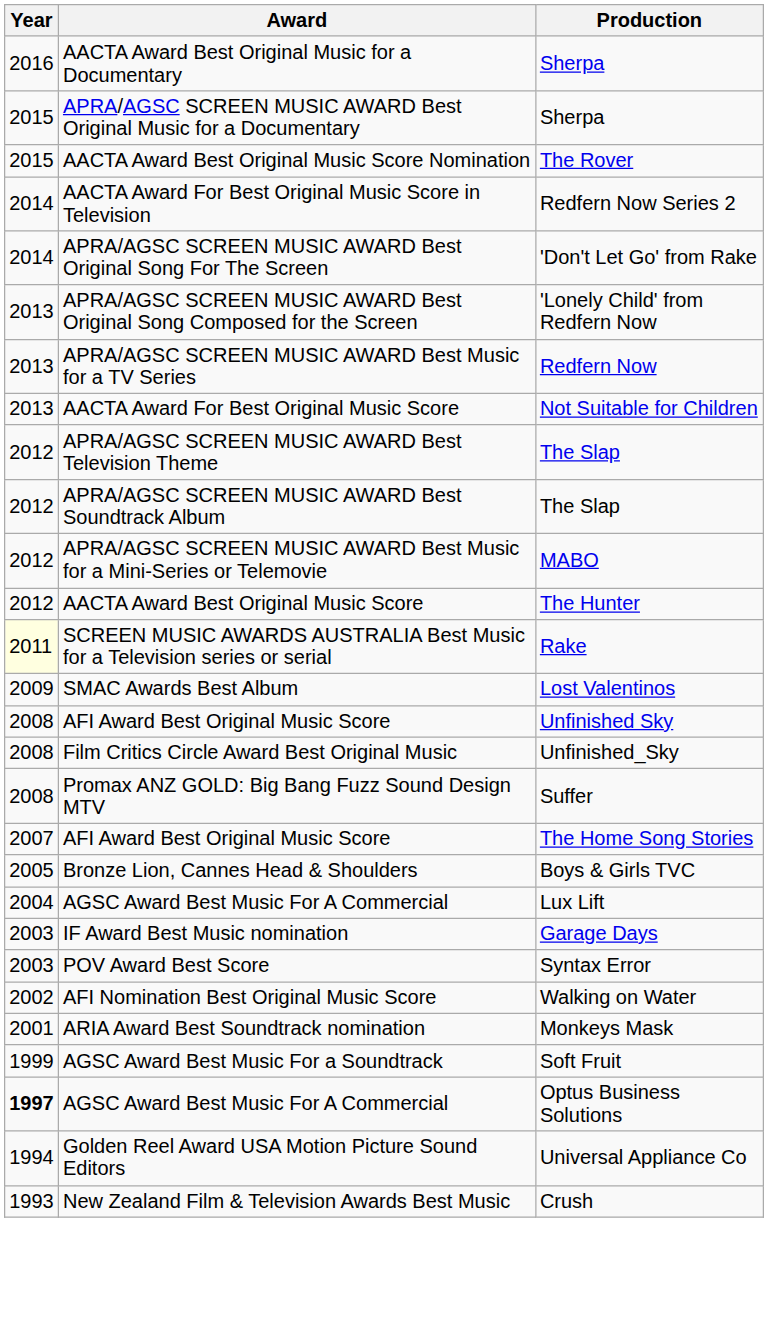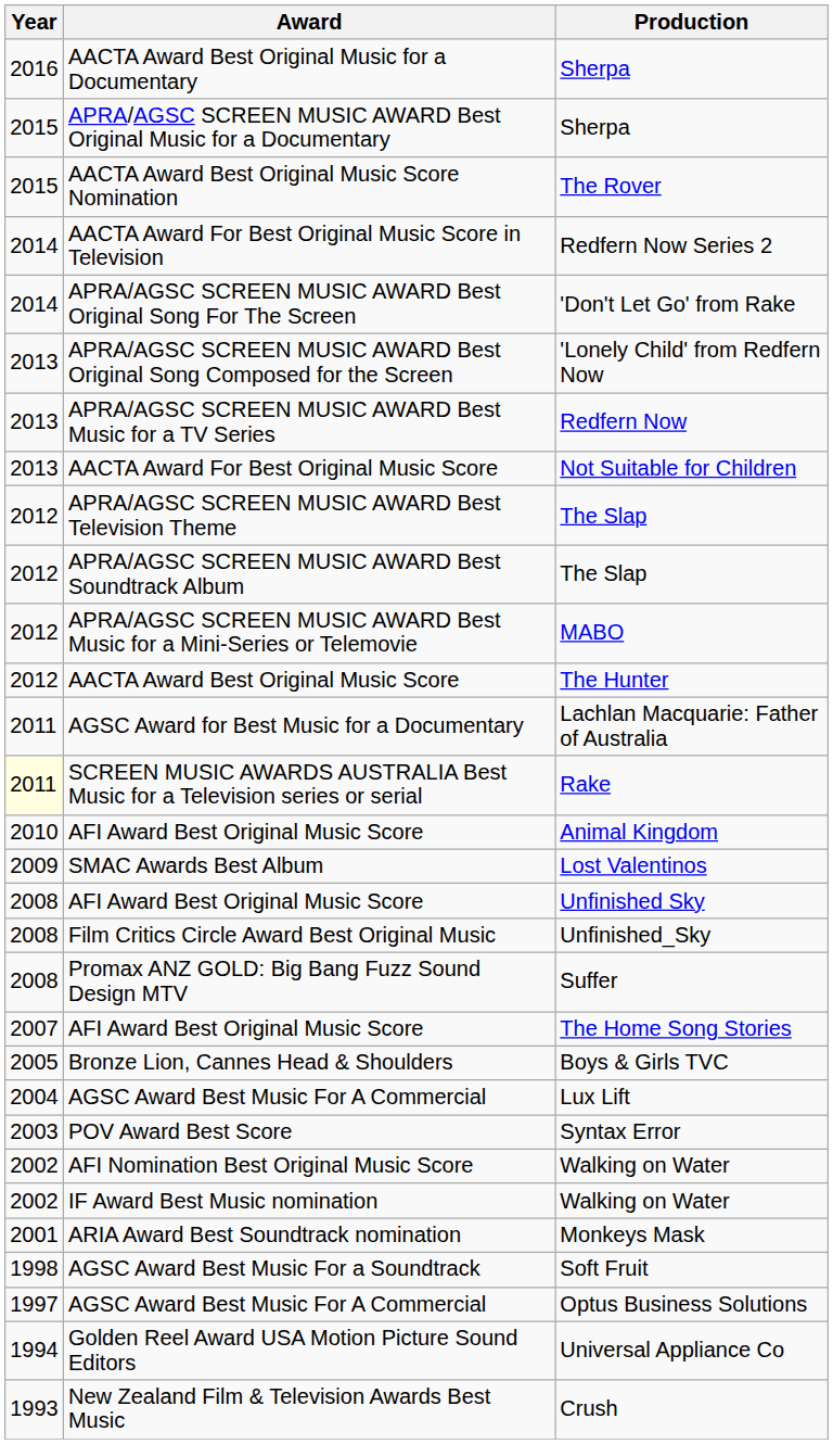+ row: 2011 | AGSC Award for Best Music for a Documentary | Lachlan Macquarie: Father of Australia
+ row: 2010 | AFI Award Best Original Music Score | Animal Kingdom
- row: 2003 | IF Award Best Music nomination | Garage Days
+ row: 2002 | IF Award Best Music nomination | Walking on Water
Soft Fruit | Year: 1999 -> 1998
Optus Business Solutions | Year: bold -> normal
